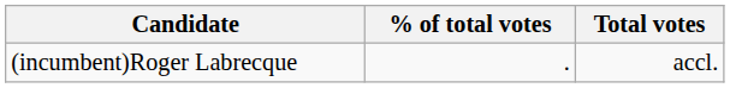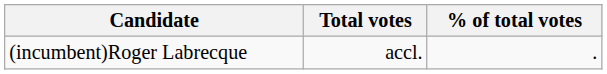columns swapped: Total votes <-> % of total votes
